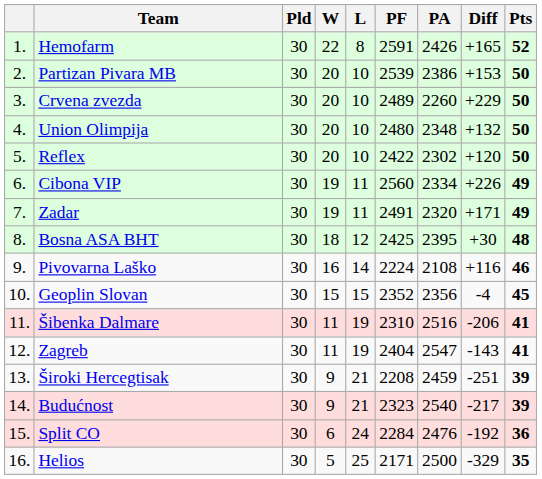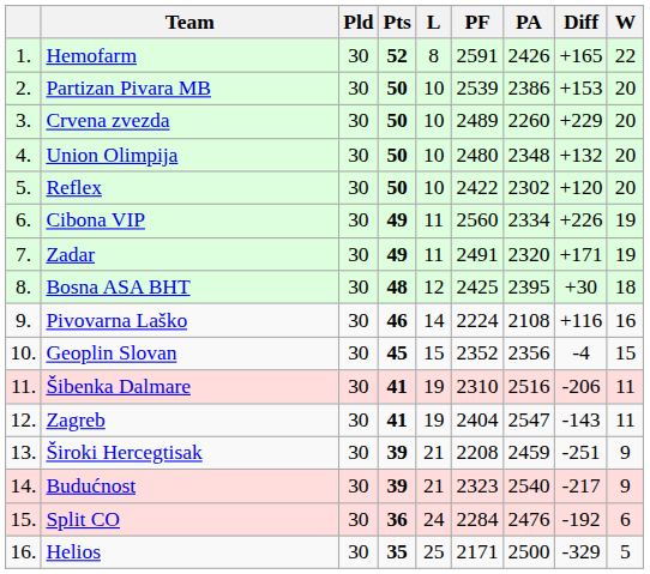columns swapped: W <-> Pts
